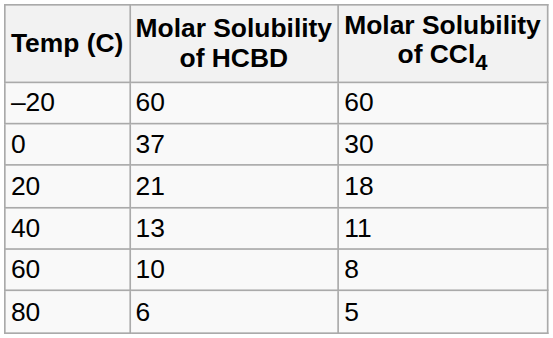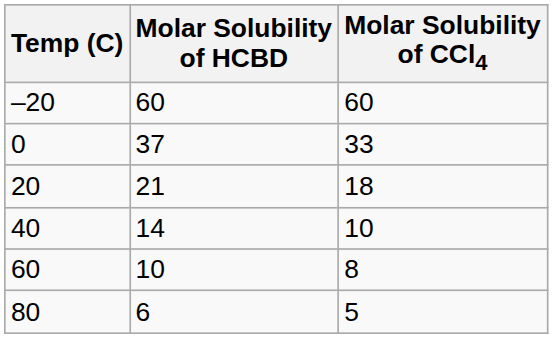0 | Molar Solubility of CCl4: 30 -> 33
40 | Molar Solubility of HCBD: 13 -> 14
40 | Molar Solubility of CCl4: 11 -> 10
